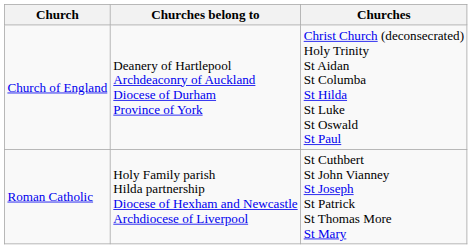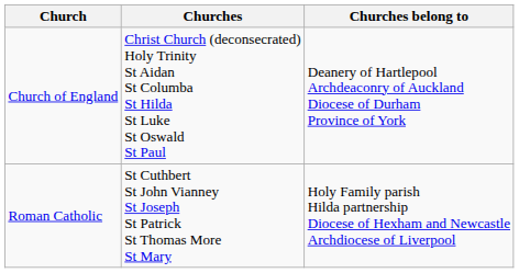columns swapped: Churches belong to <-> Churches
